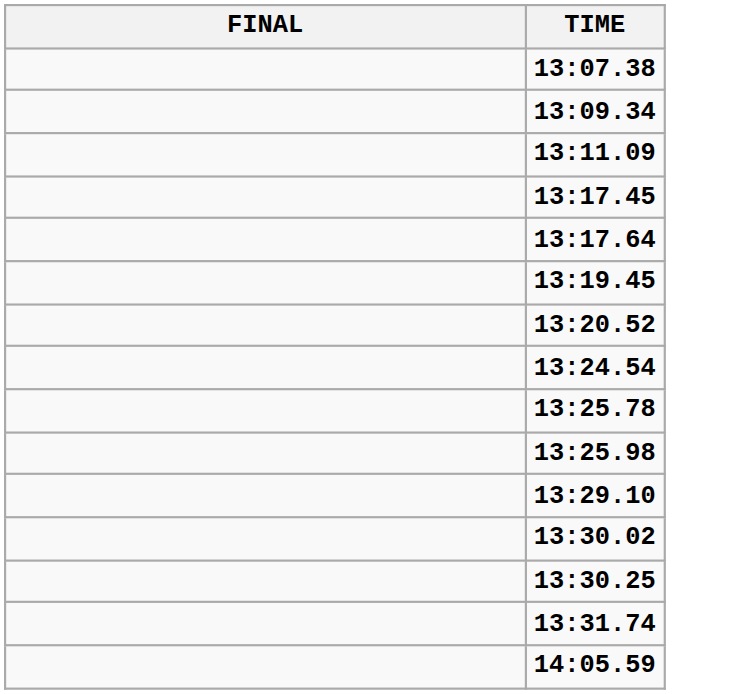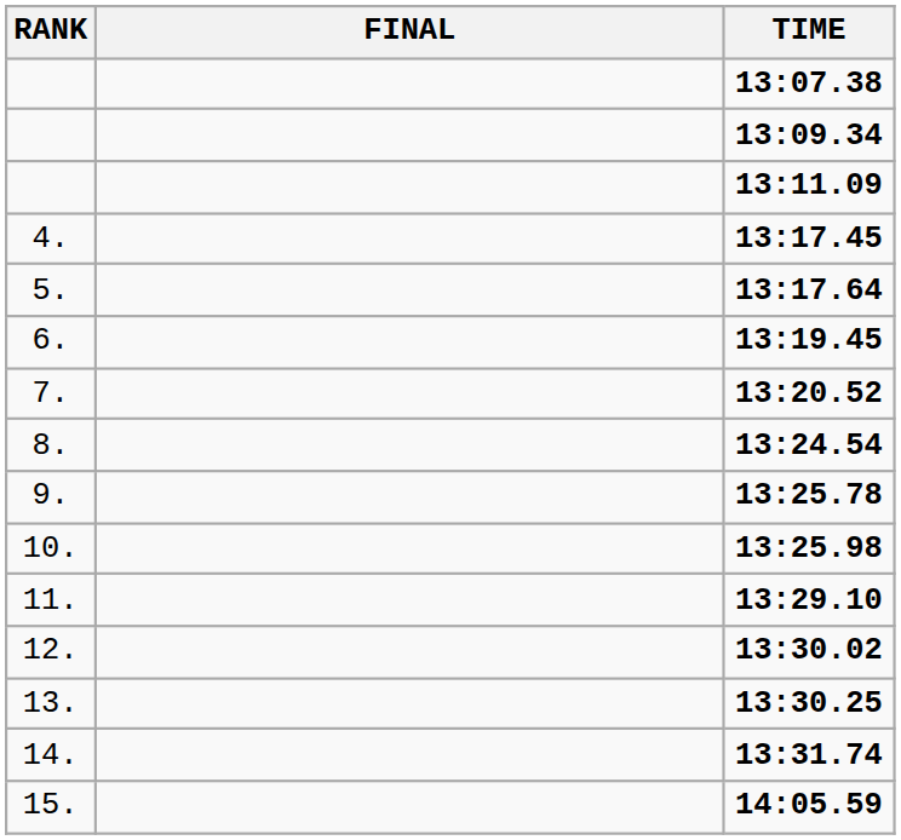+ column: RANK | 4. | 5. | 6. | 7. | 8. | 9. | 10. | 11. | 12. | 13. | 14. | 15.
